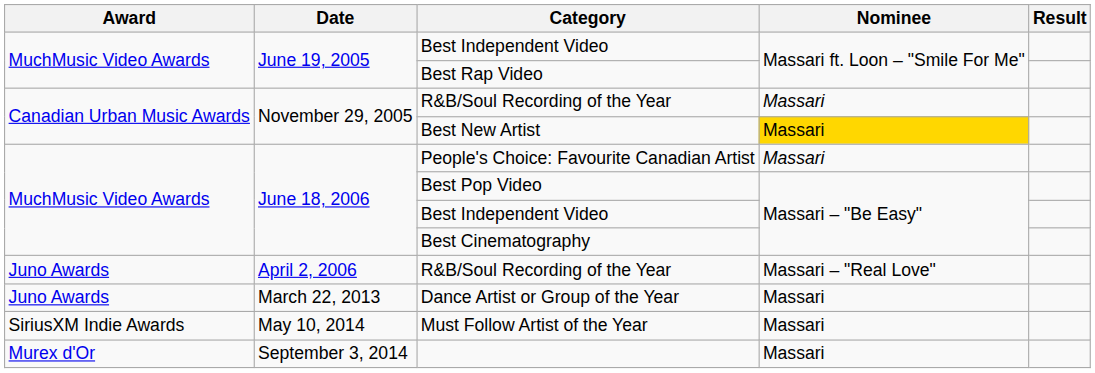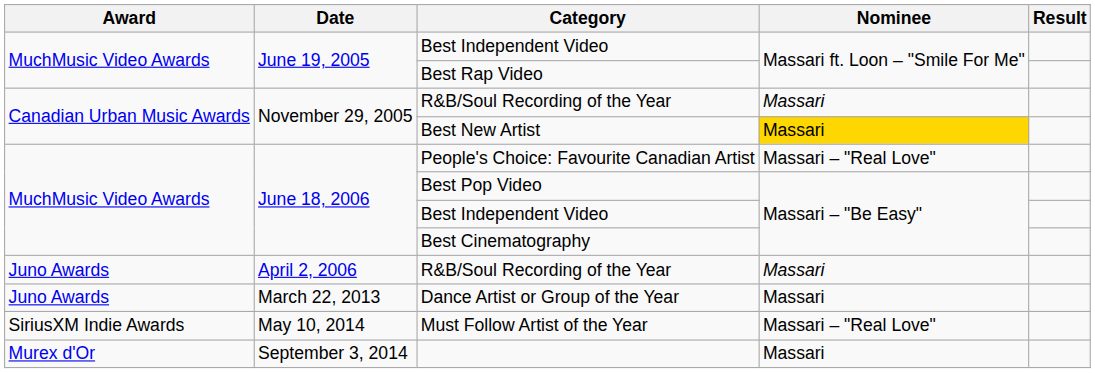People's Choice: Favourite Canadian Artist | Nominee: Massari -> Massari – "Real Love"
April 2, 2006 / R&B/Soul Recording of the Year | Nominee: Massari – "Real Love" -> Massari
Must Follow Artist of the Year | Nominee: Massari -> Massari – "Real Love"
